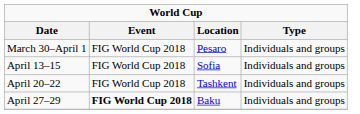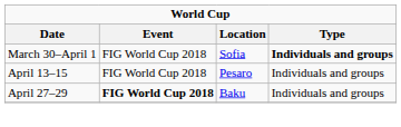March 30–April 1 | Location: Pesaro -> Sofia
March 30–April 1 | Type: normal -> bold
April 13–15 | Location: Sofia -> Pesaro
- row: April 20–22 | FIG World Cup 2018 | Tashkent | Individuals and groups
